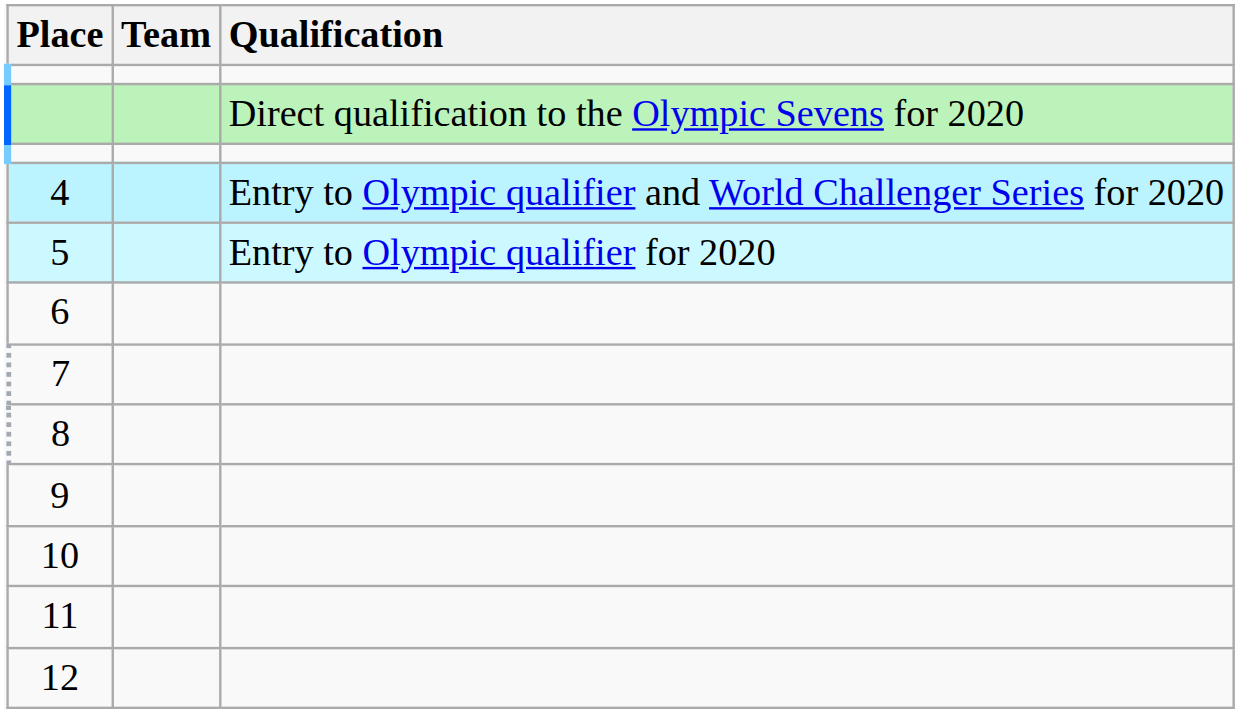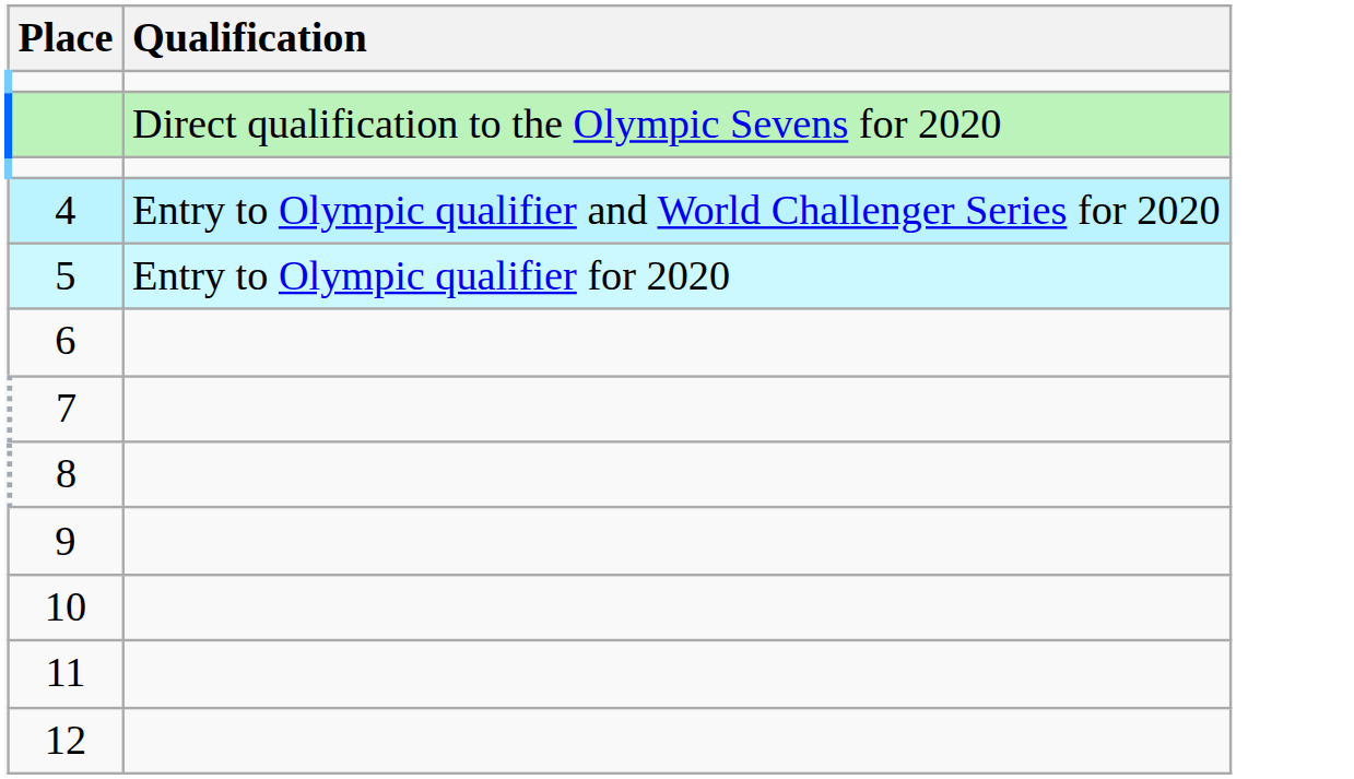- column: Team
